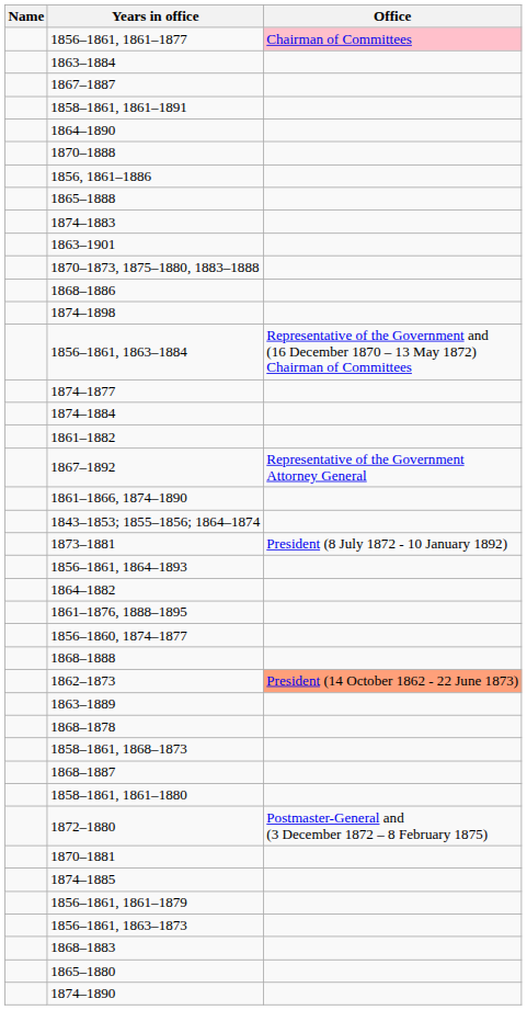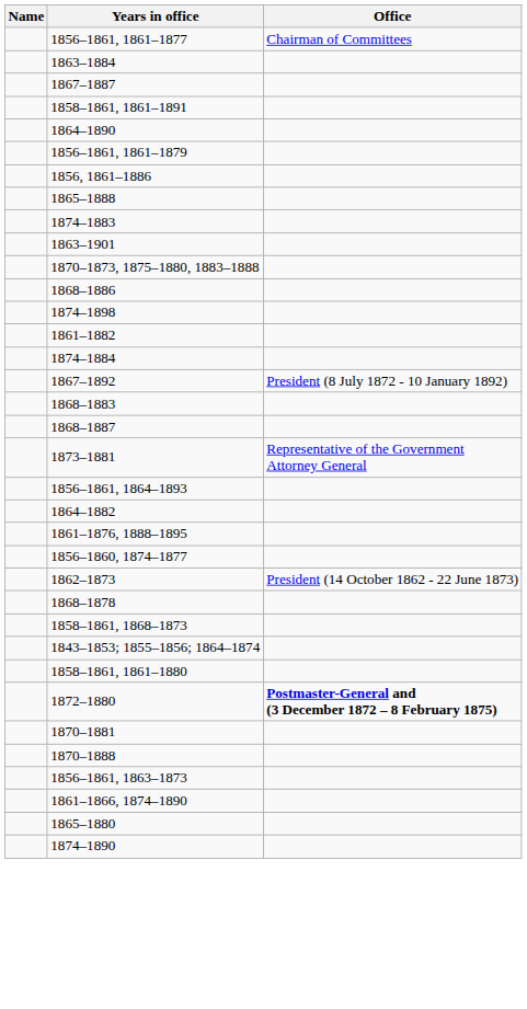1856–1861, 1861–1877 | Office: pink background -> no background
rows swapped: 1870–1888 <-> 1856–1861, 1861–1879
- row: 1856–1861, 1863–1884 | Representative of the Government and (16 December 1870 – 13 May 1872) Chairman of Committees
- row: 1874–1877
rows swapped: 1874–1884 <-> 1861–1882
1867–1892 | Office: Representative of the Government Attorney General -> President (8 July 1872 - 10 January 1892)
rows swapped: 1868–1883 <-> 1861–1866, 1874–1890
rows swapped: 1843–1853; 1855–1856; 1864–1874 <-> 1868–1887
1873–1881 | Office: President (8 July 1872 - 10 January 1892) -> Representative of the Government Attorney General
- row: 1868–1888
1862–1873 | Office: lightsalmon background -> no background
- row: 1863–1889
1872–1880 | Office: normal -> bold
- row: 1874–1885
